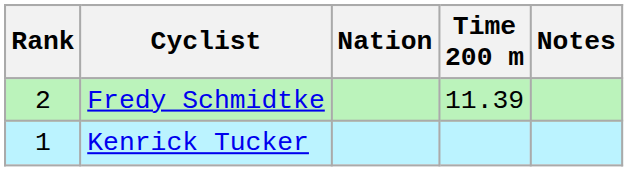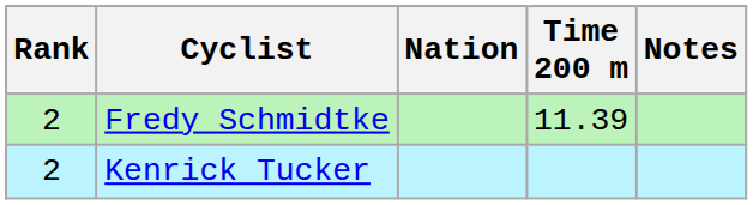Kenrick Tucker | Rank: 1 -> 2
